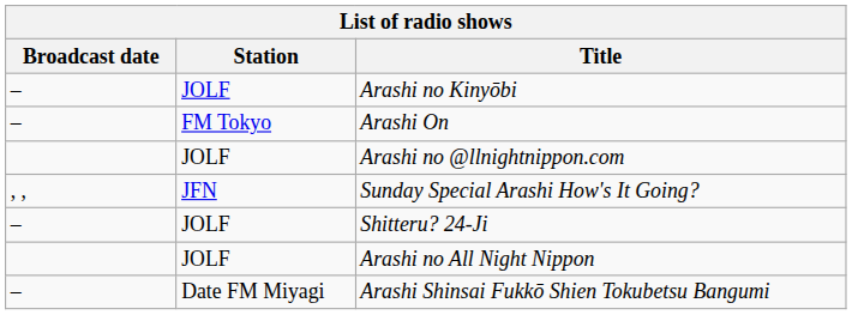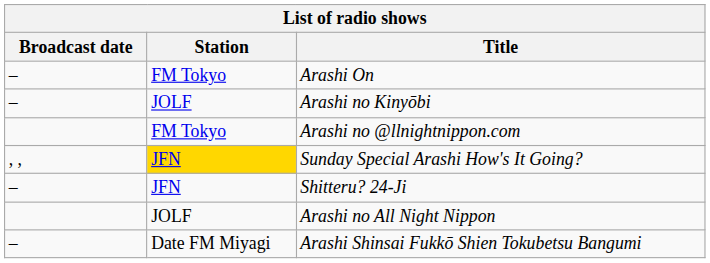rows swapped: Arashi no Kinyōbi <-> Arashi On
Arashi no @llnightnippon.com | Station: JOLF -> FM Tokyo
Sunday Special Arashi How's It Going? | Station: no background -> gold background
Shitteru? 24-Ji | Station: JOLF -> JFN
